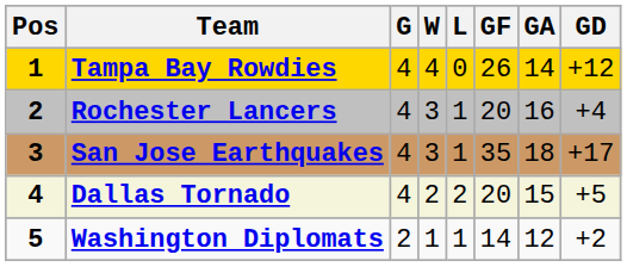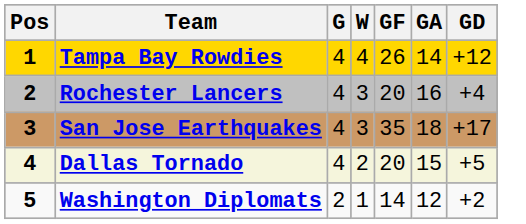- column: L | 0 | 1 | 1 | 2 | 1
